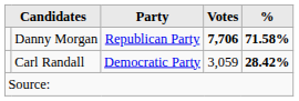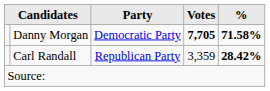Danny Morgan | Party: Republican Party -> Democratic Party
Danny Morgan | Votes: 7,706 -> 7,705
Carl Randall | Party: Democratic Party -> Republican Party
Carl Randall | Votes: 3,059 -> 3,359
